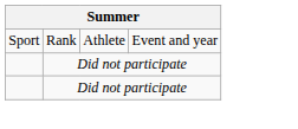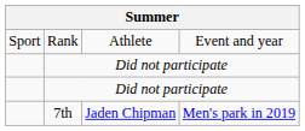+ row: 7th | Jaden Chipman | Men's park in 2019
